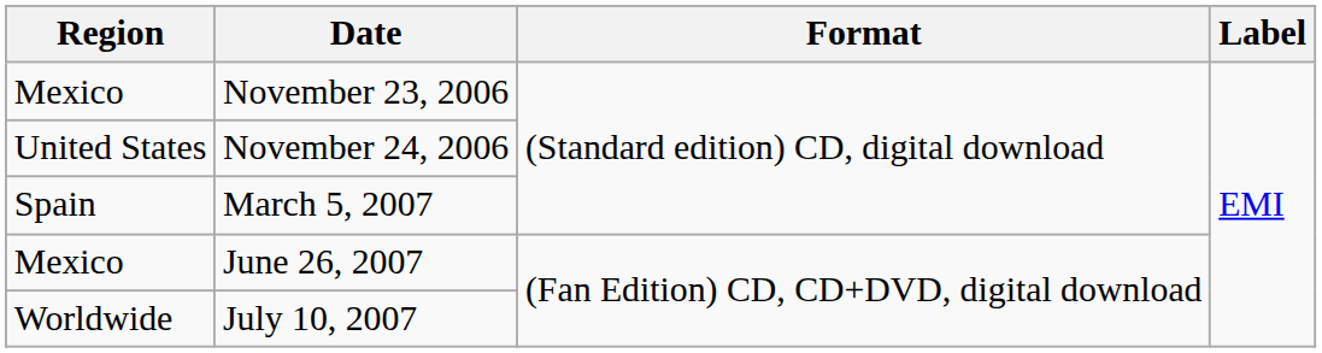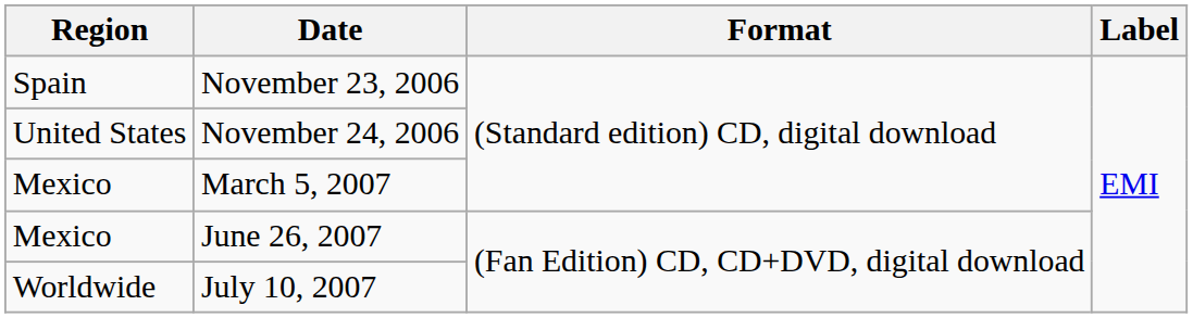November 23, 2006 | Region: Mexico -> Spain
March 5, 2007 | Region: Spain -> Mexico
